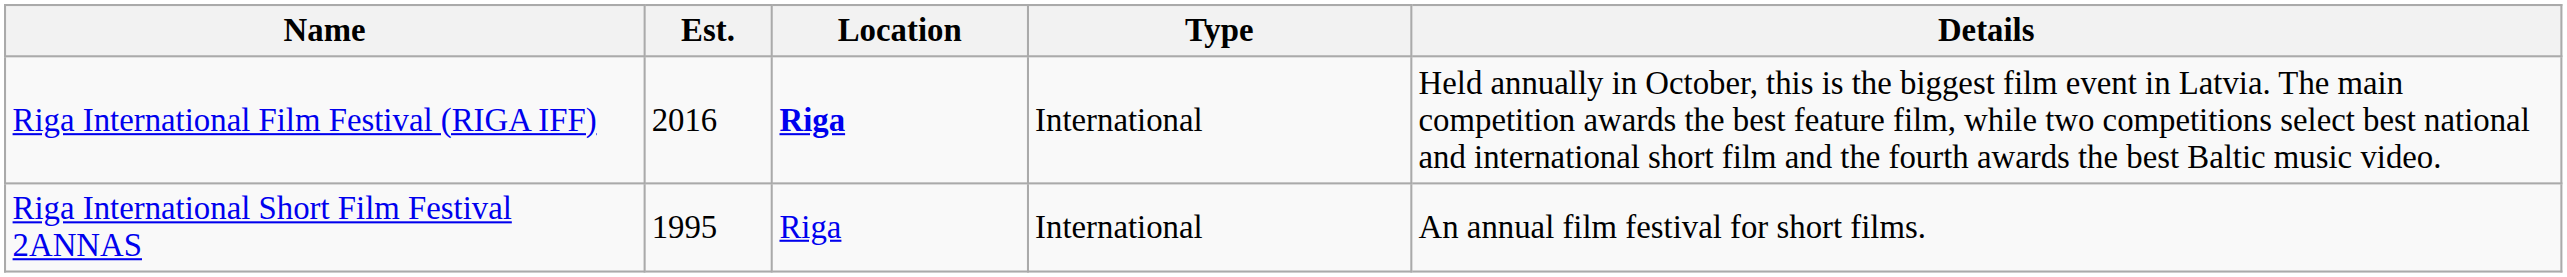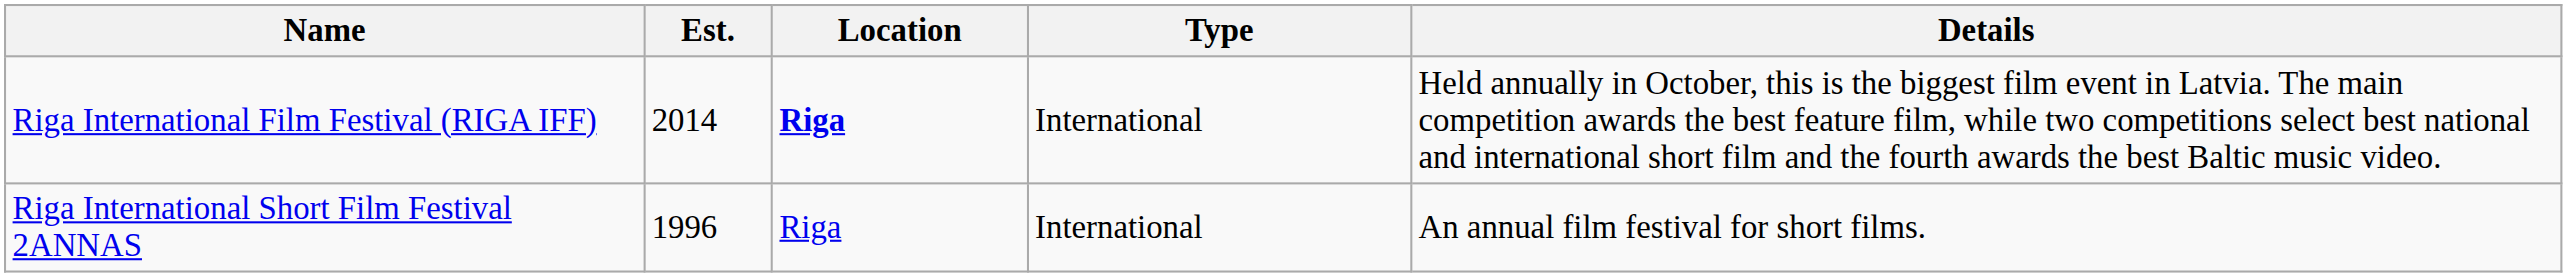Riga International Film Festival (RIGA IFF) | Est.: 2016 -> 2014
Riga International Short Film Festival 2ANNAS | Est.: 1995 -> 1996
